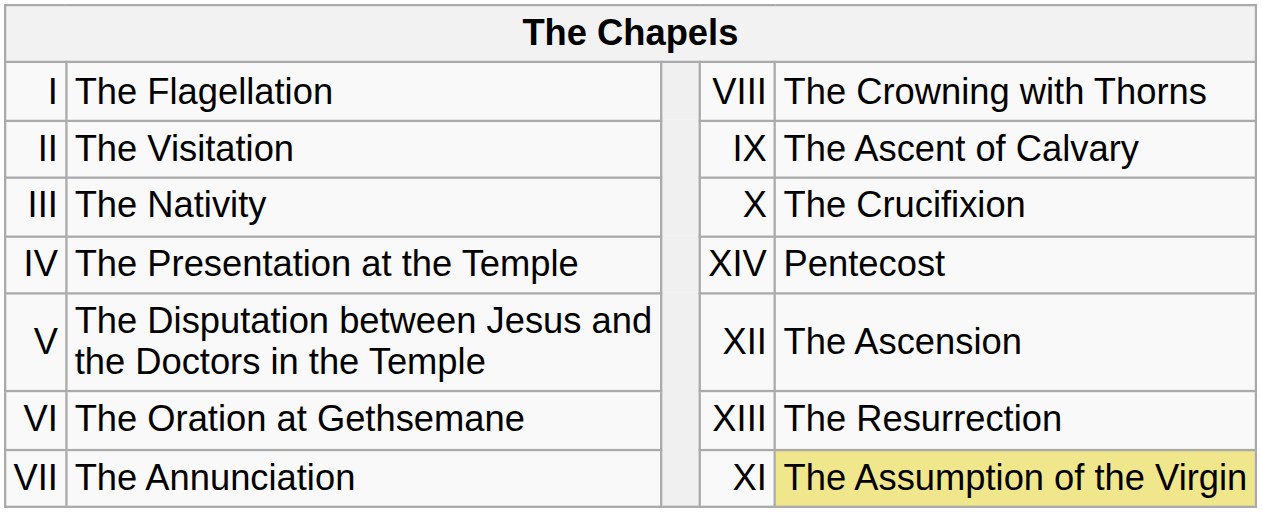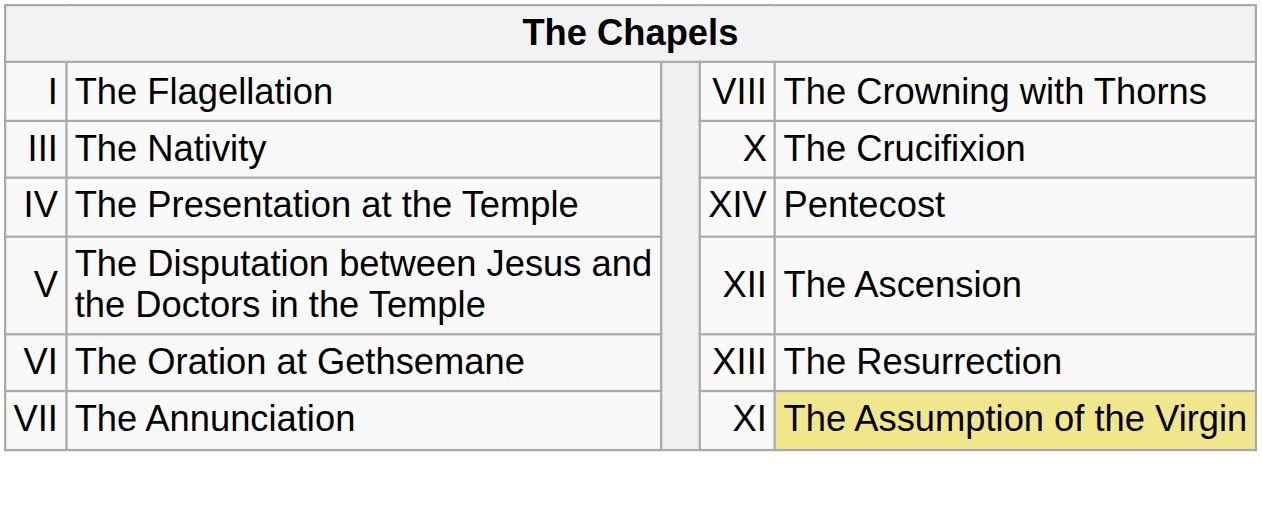- row: II | The Visitation | IX | The Ascent of Calvary
